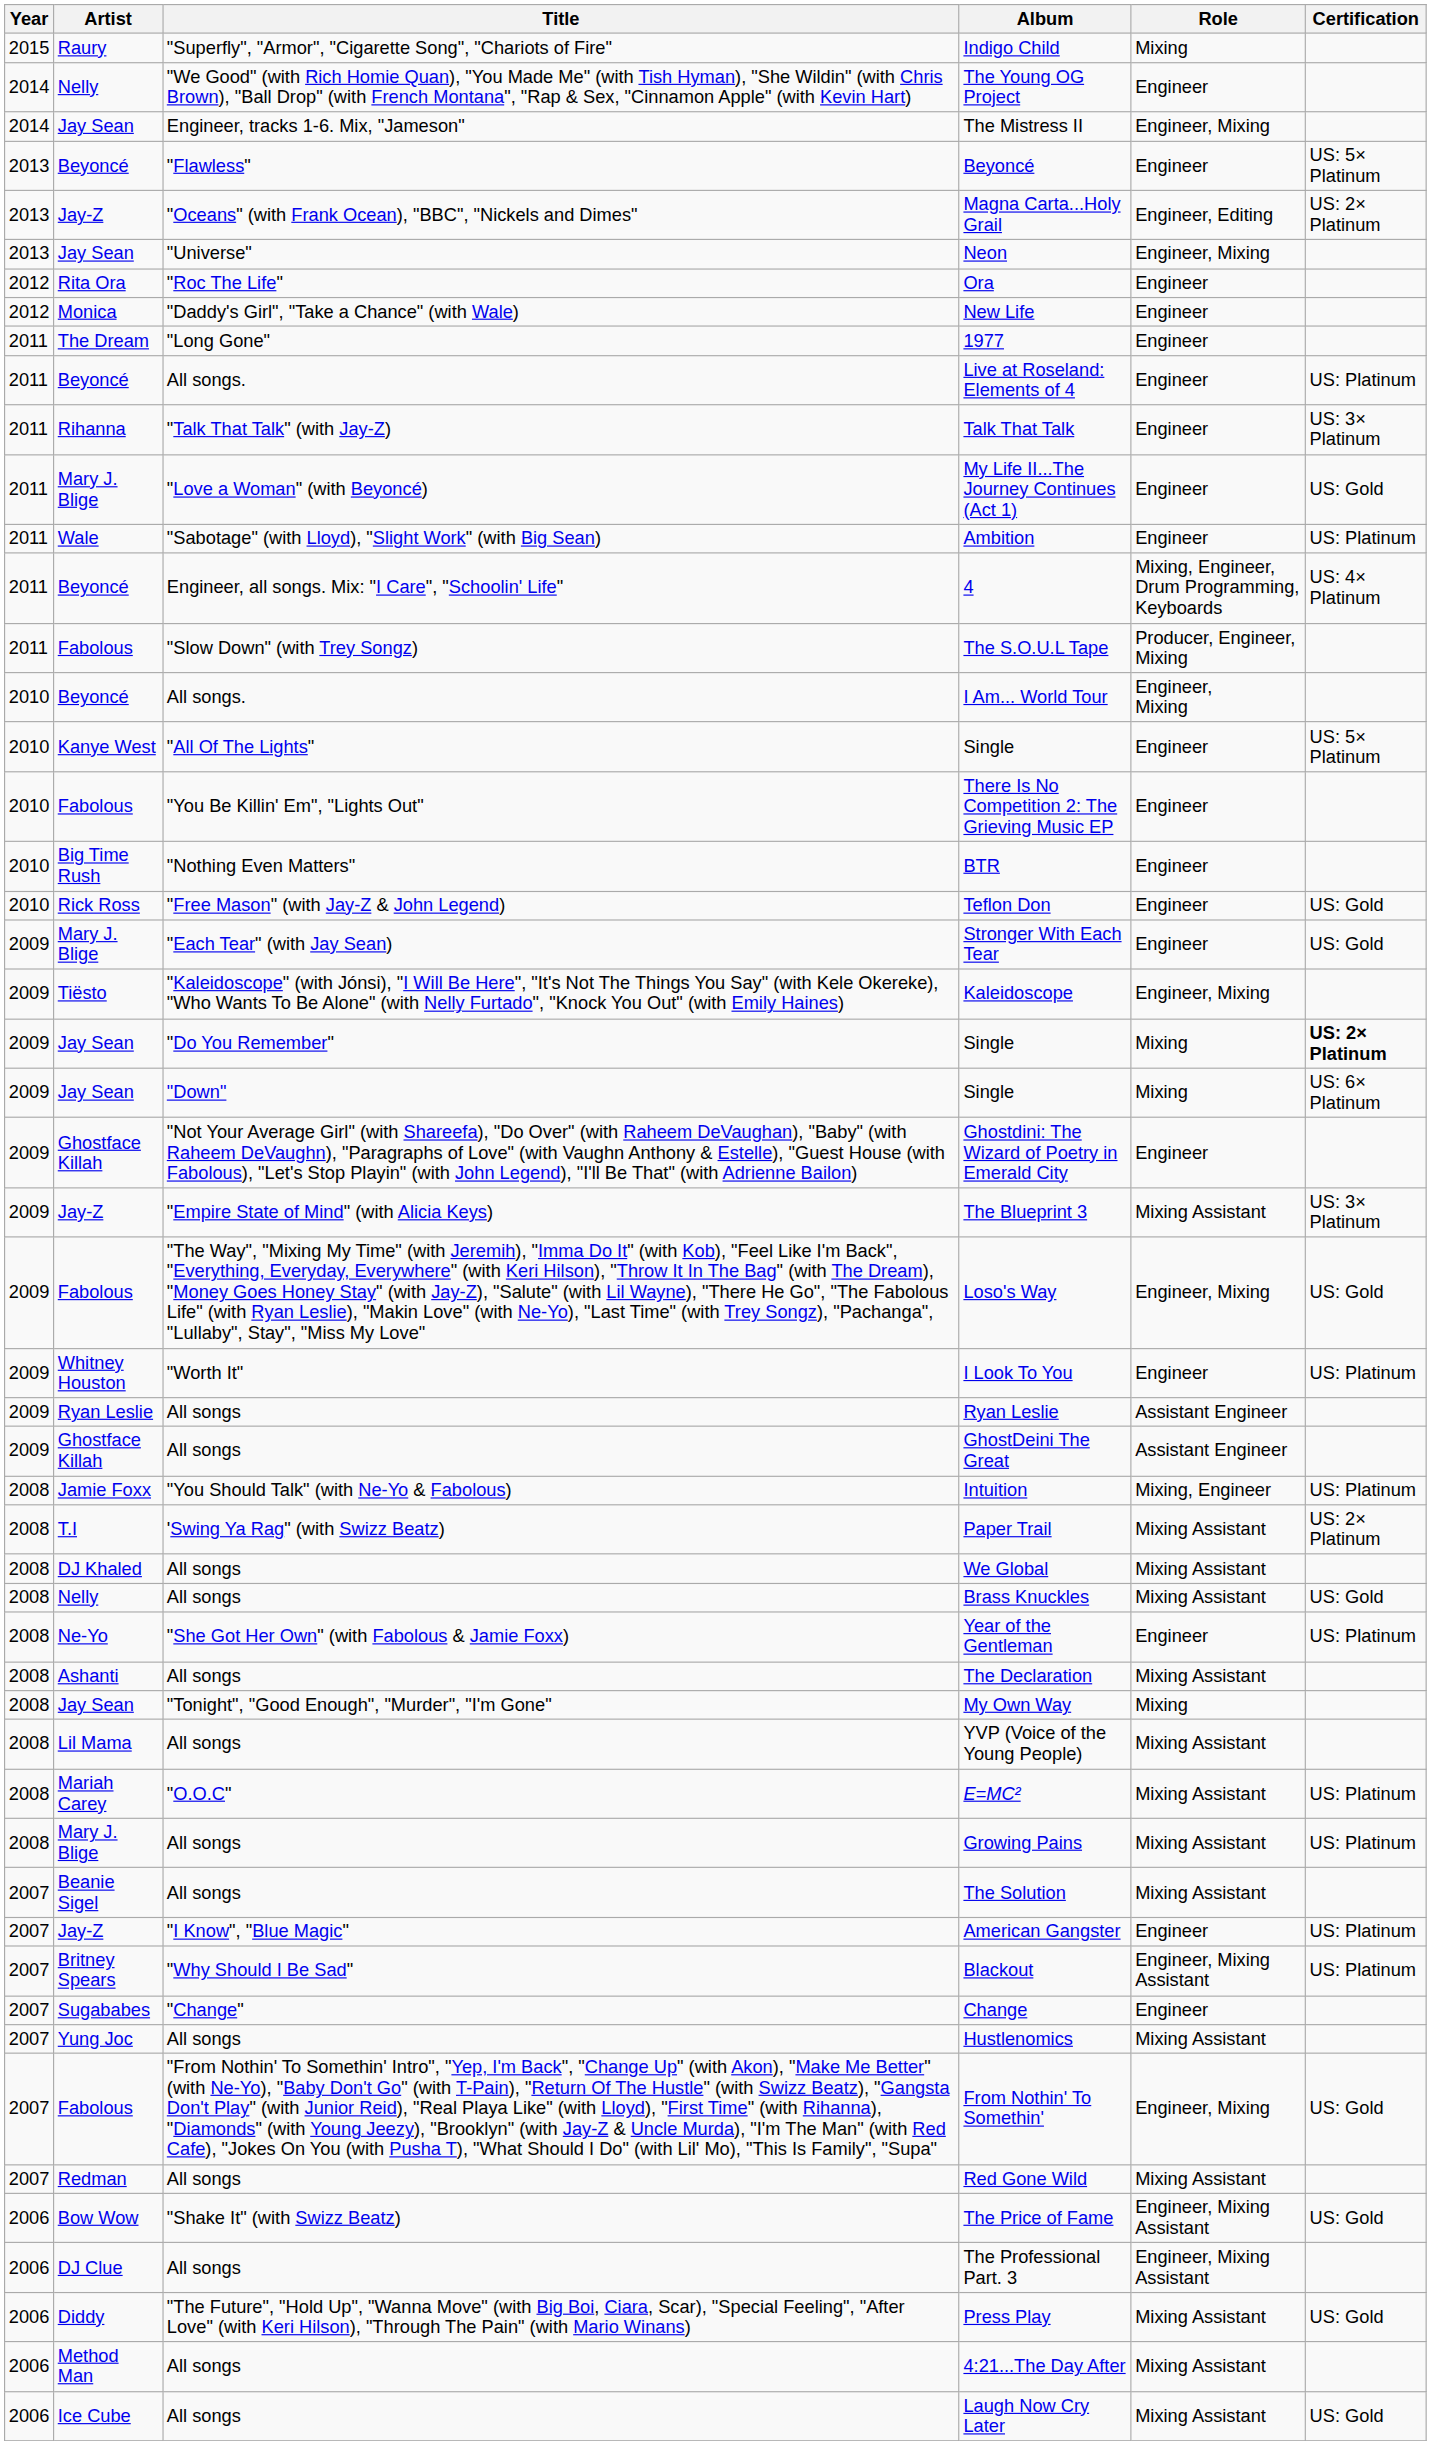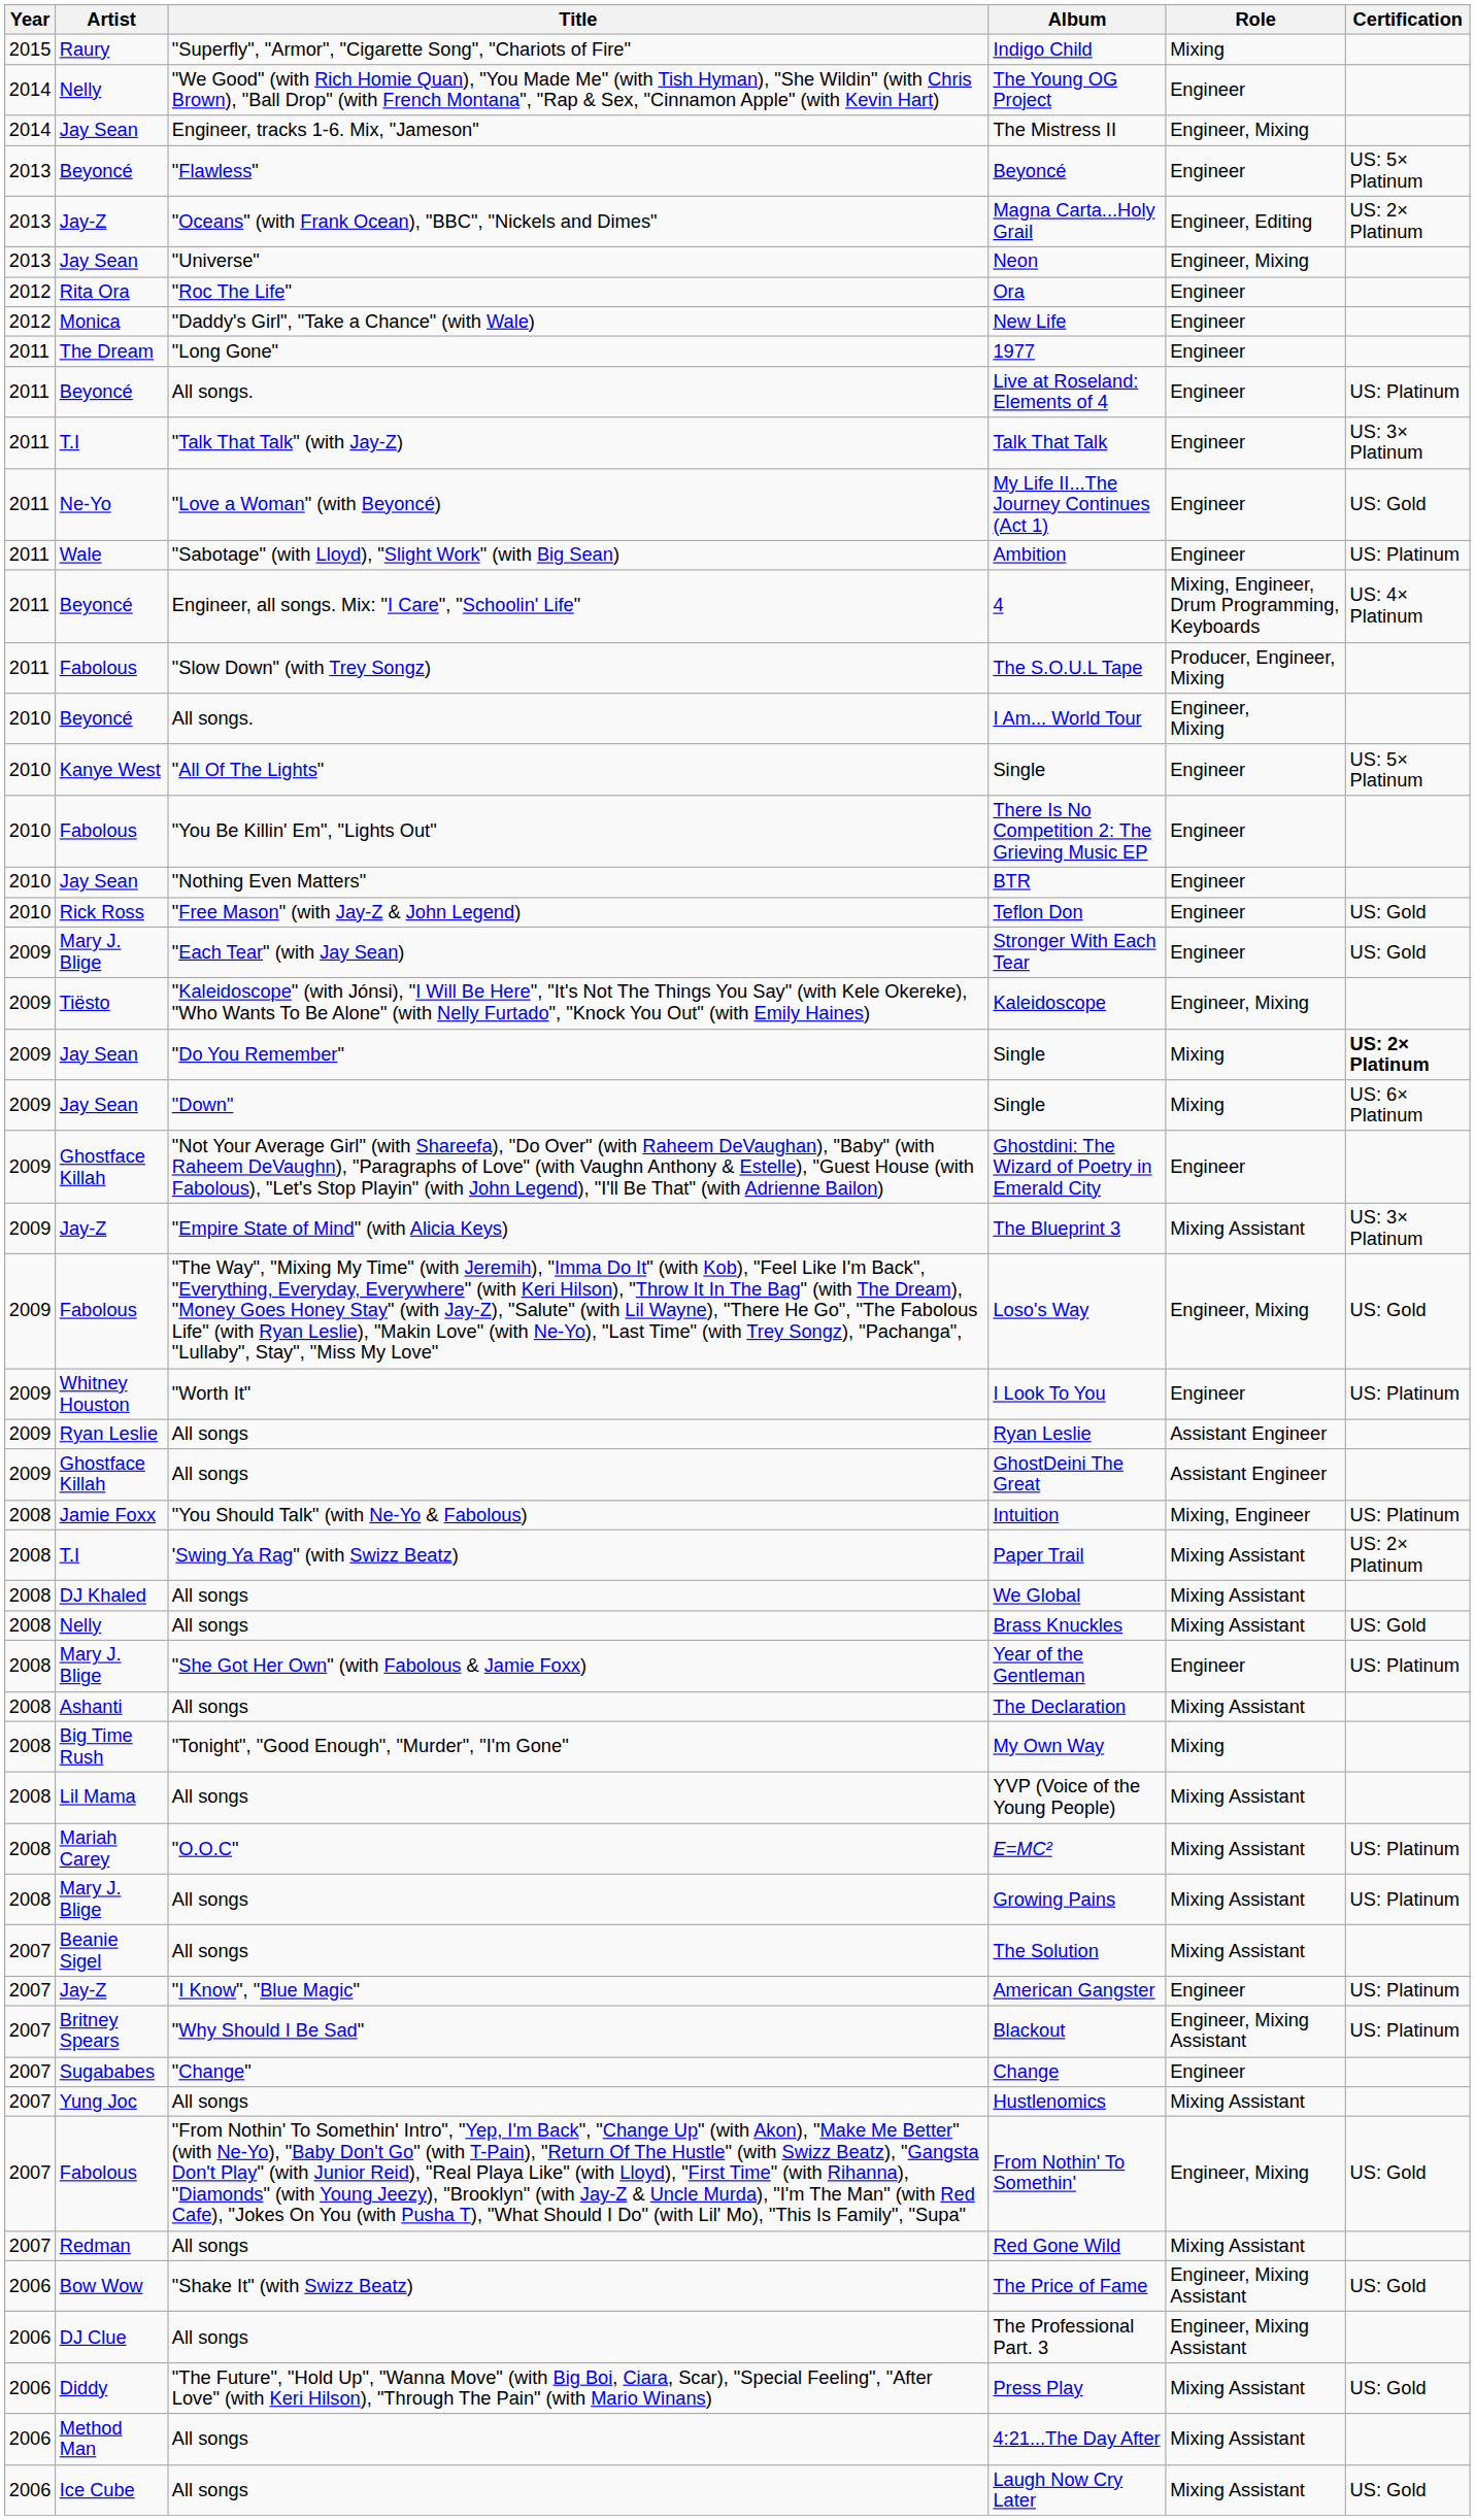Talk That Talk | Artist: Rihanna -> T.I
My Life II...The Journey Continues (Act 1) | Artist: Mary J. Blige -> Ne-Yo
BTR | Artist: Big Time Rush -> Jay Sean
Year of the Gentleman | Artist: Ne-Yo -> Mary J. Blige
My Own Way | Artist: Jay Sean -> Big Time Rush
